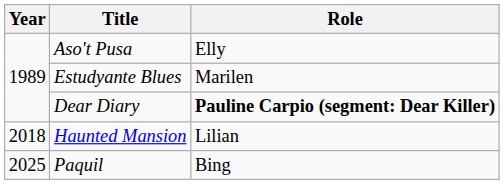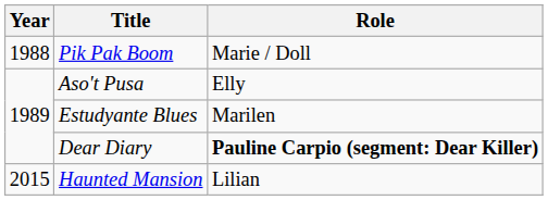+ row: 1988 | Pik Pak Boom | Marie / Doll
Haunted Mansion | Year: 2018 -> 2015
- row: 2025 | Paquil | Bing
